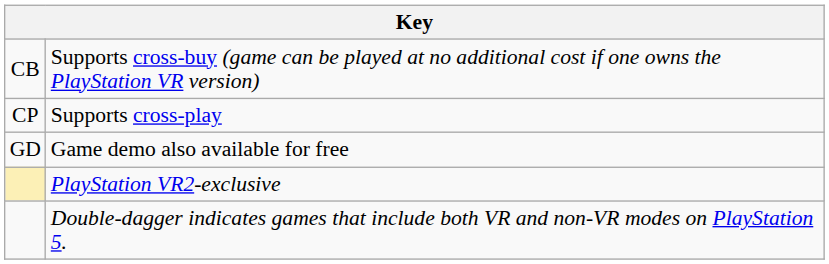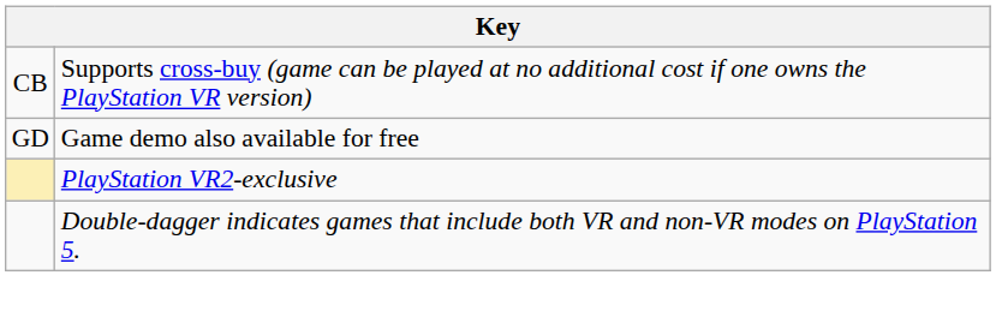- row: CP | Supports cross-play
